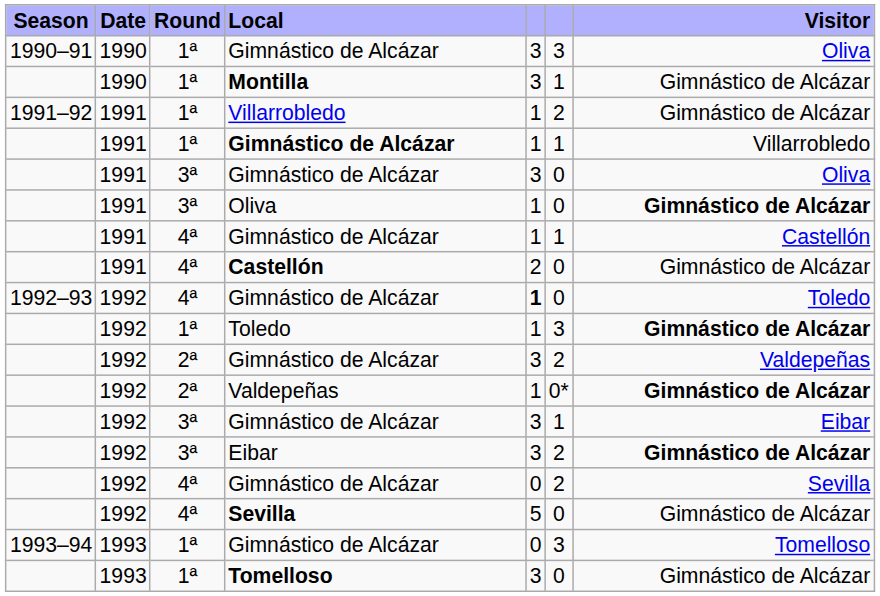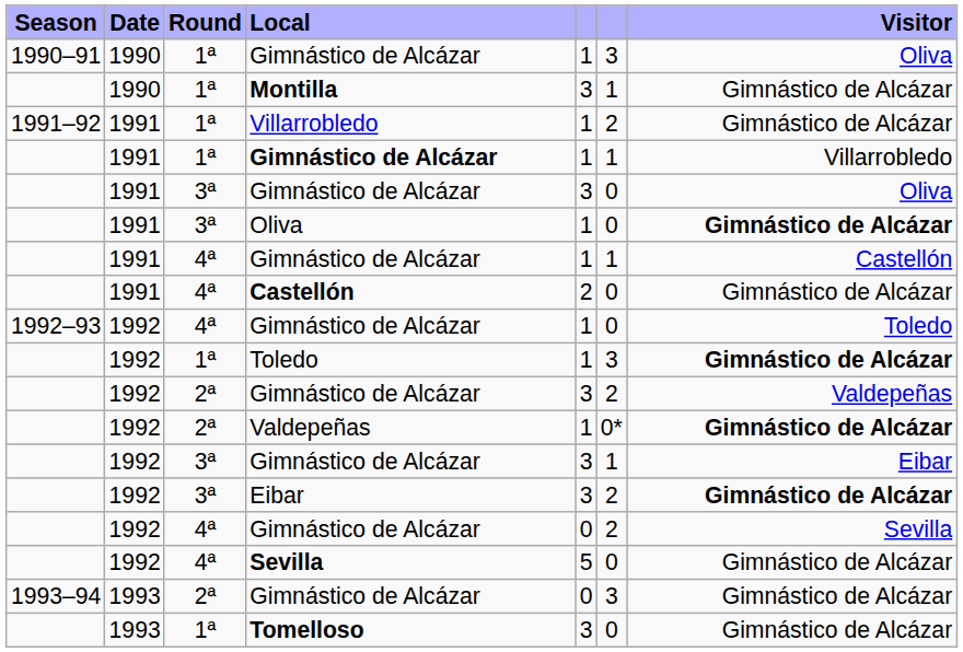1990–91 / Gimnástico de Alcázar | column 5: 3 -> 1
1992–93 / Gimnástico de Alcázar | column 5: bold -> normal
1993–94 / Gimnástico de Alcázar | Round: 1ª -> 2ª
1993–94 / Gimnástico de Alcázar | Visitor: Tomelloso -> Gimnástico de Alcázar
